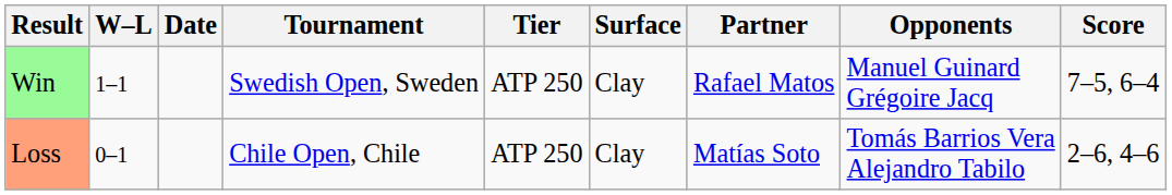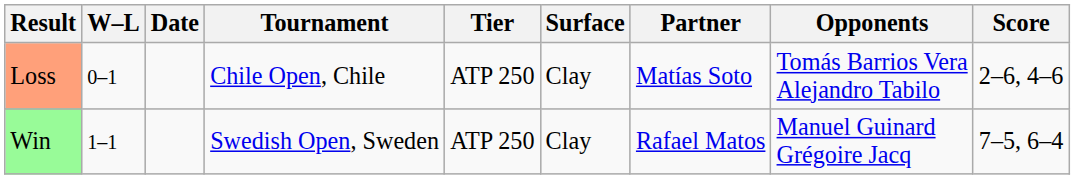rows swapped: Loss <-> Win
